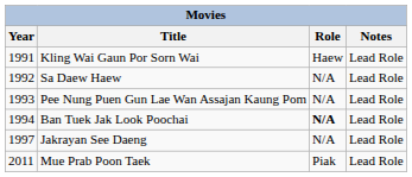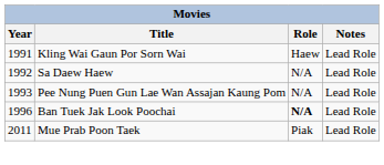Ban Tuek Jak Look Poochai | Year: 1994 -> 1996
- row: 1997 | Jakrayan See Daeng | N/A | Lead Role
